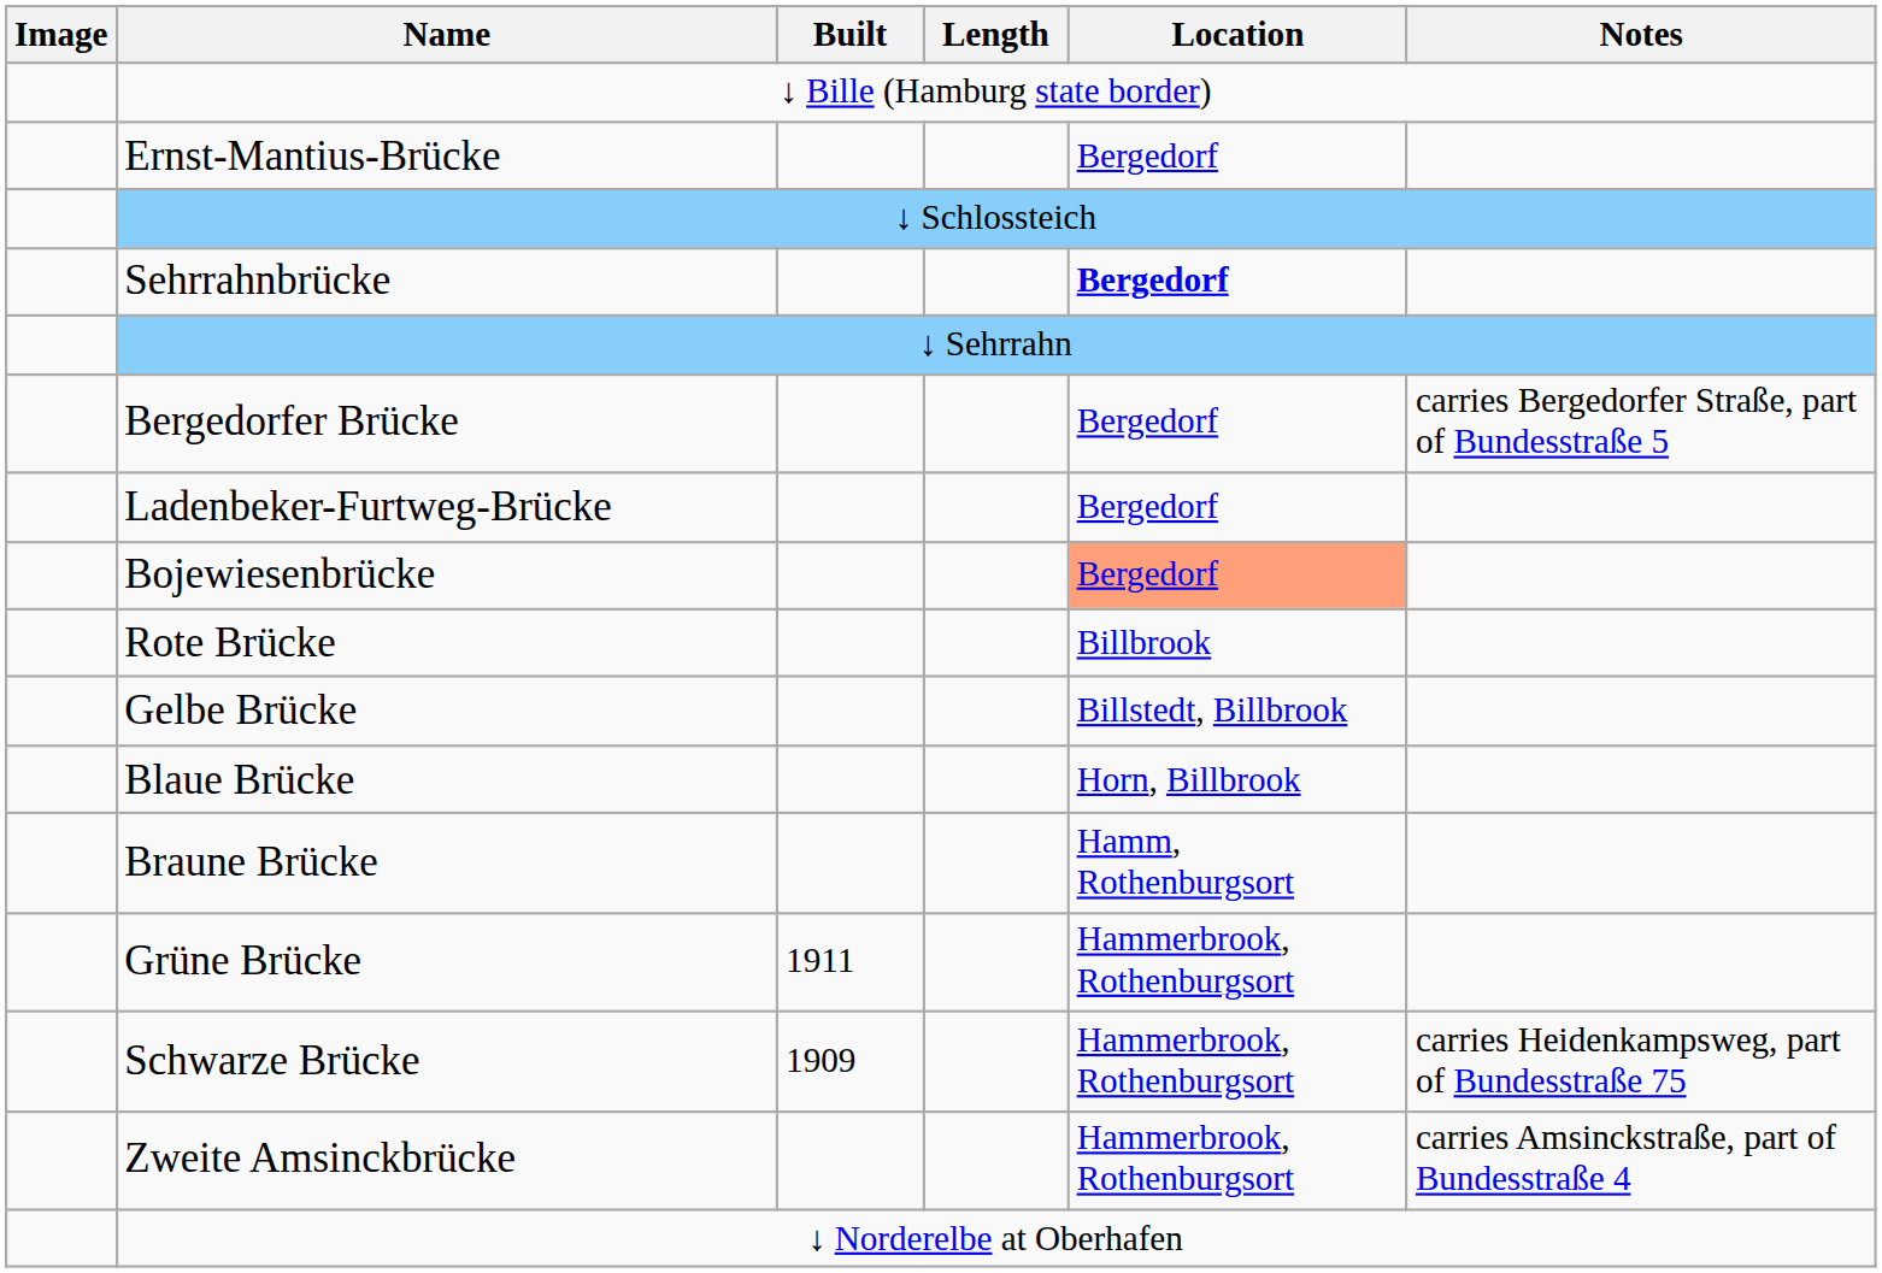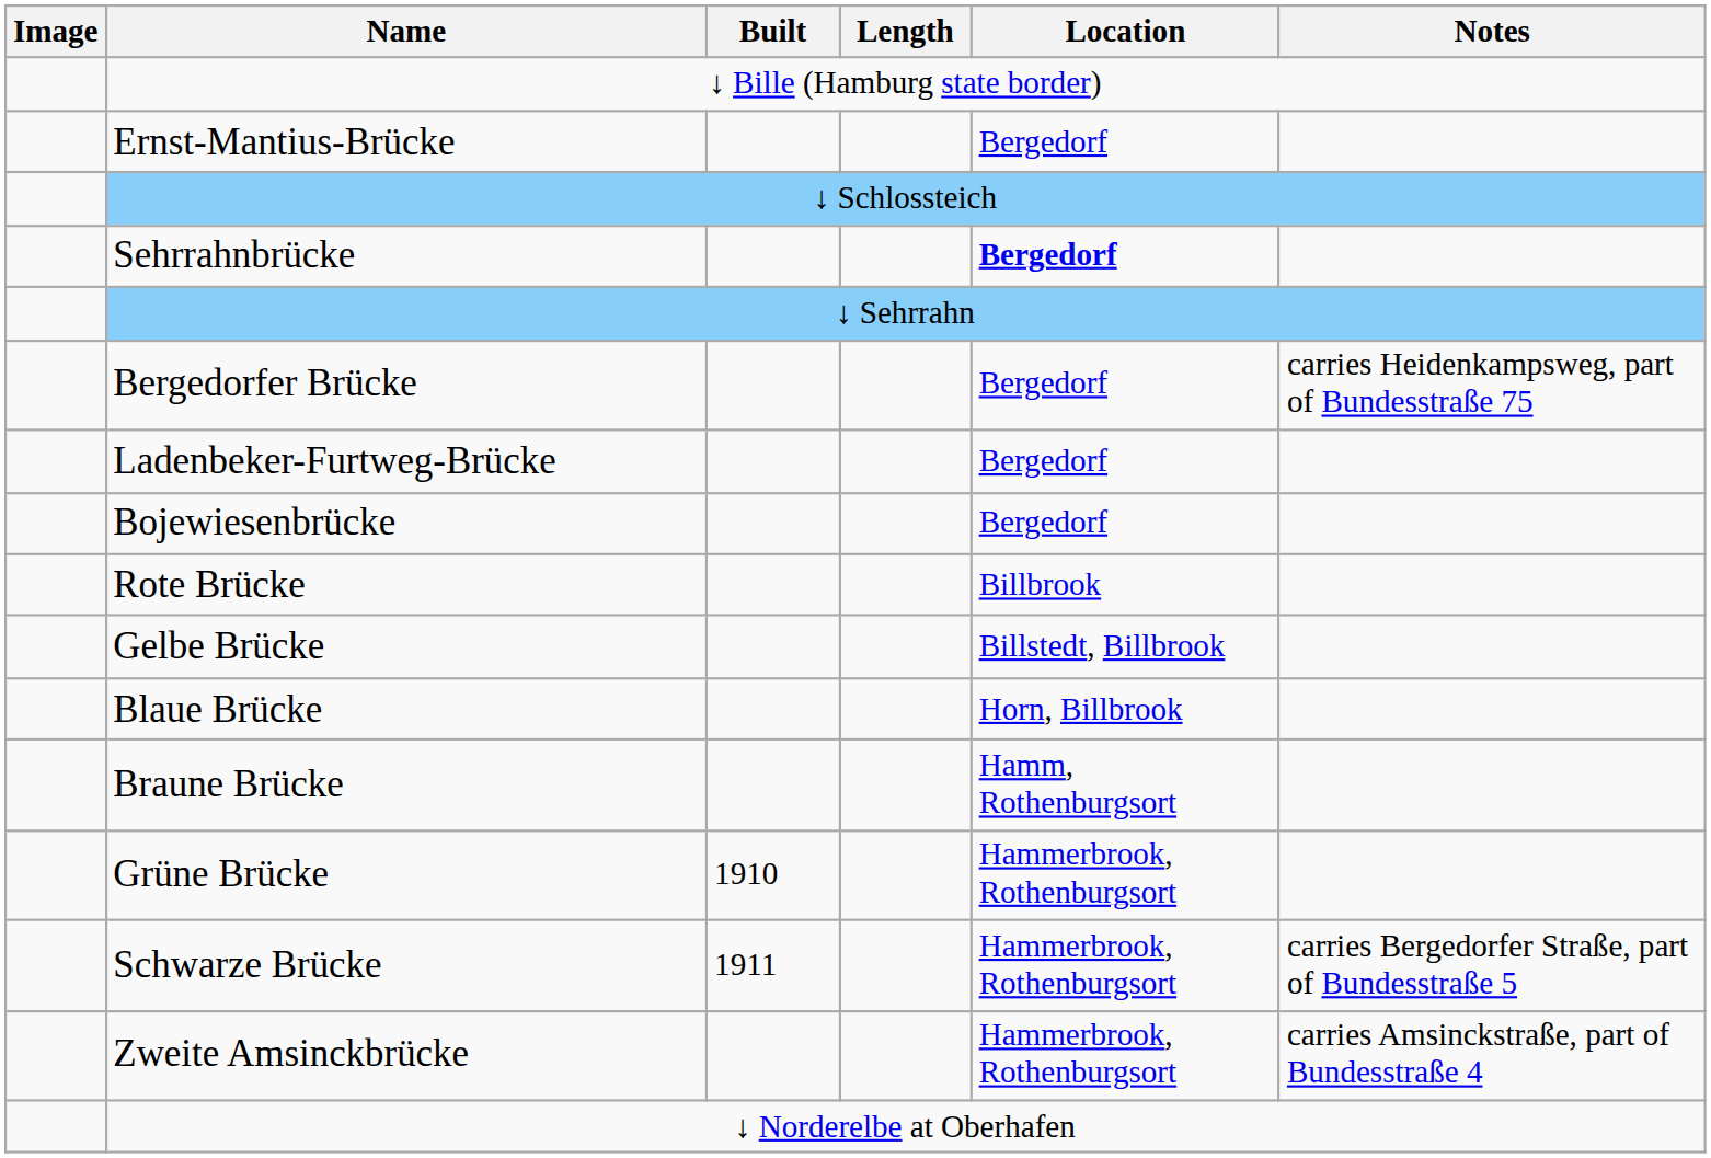Bergedorfer Brücke | Notes: carries Bergedorfer Straße, part of Bundesstraße 5 -> carries Heidenkampsweg, part of Bundesstraße 75
Bojewiesenbrücke | Location: lightsalmon background -> no background
Grüne Brücke | Built: 1911 -> 1910
Schwarze Brücke | Built: 1909 -> 1911
Schwarze Brücke | Notes: carries Heidenkampsweg, part of Bundesstraße 75 -> carries Bergedorfer Straße, part of Bundesstraße 5
